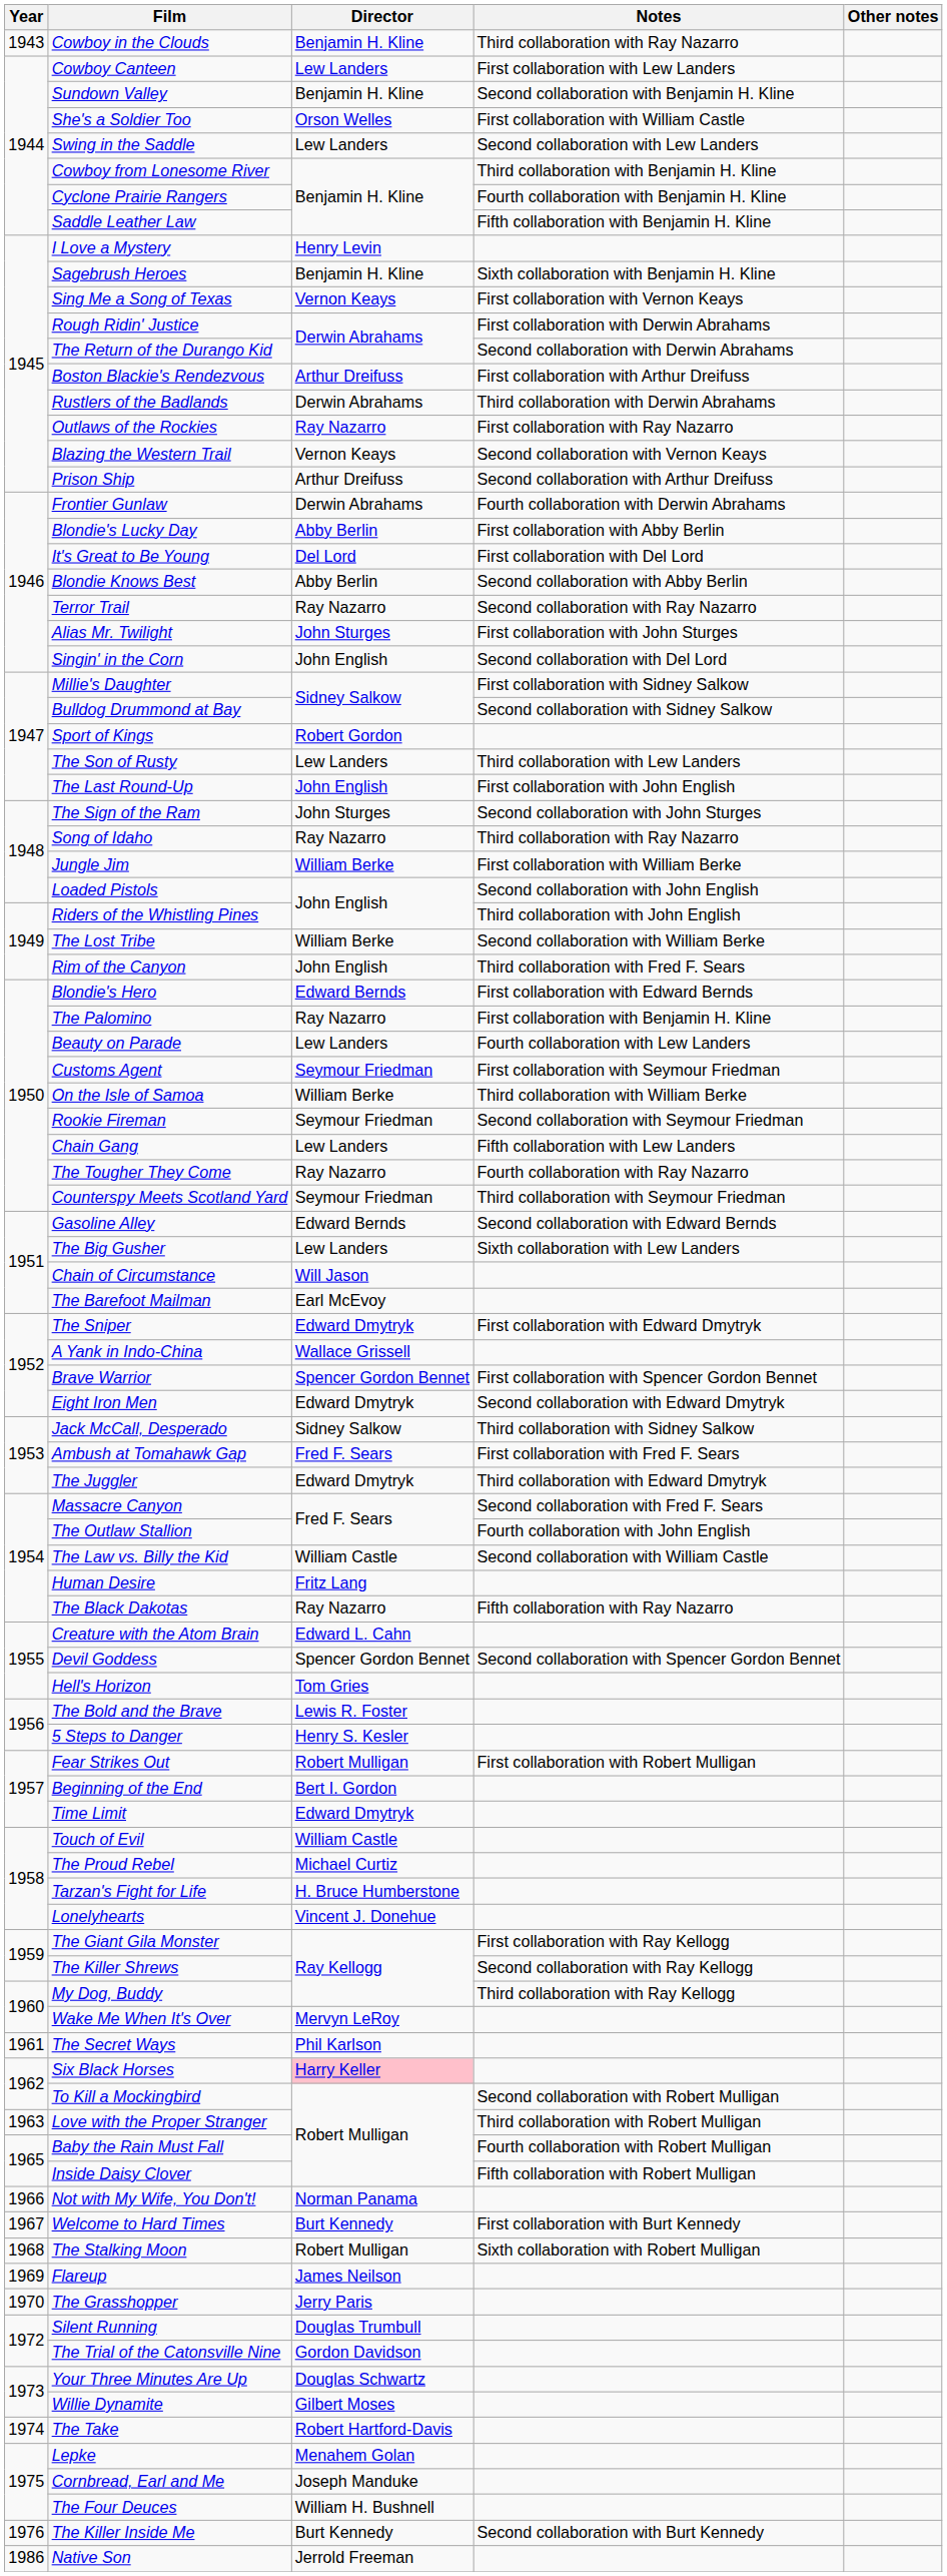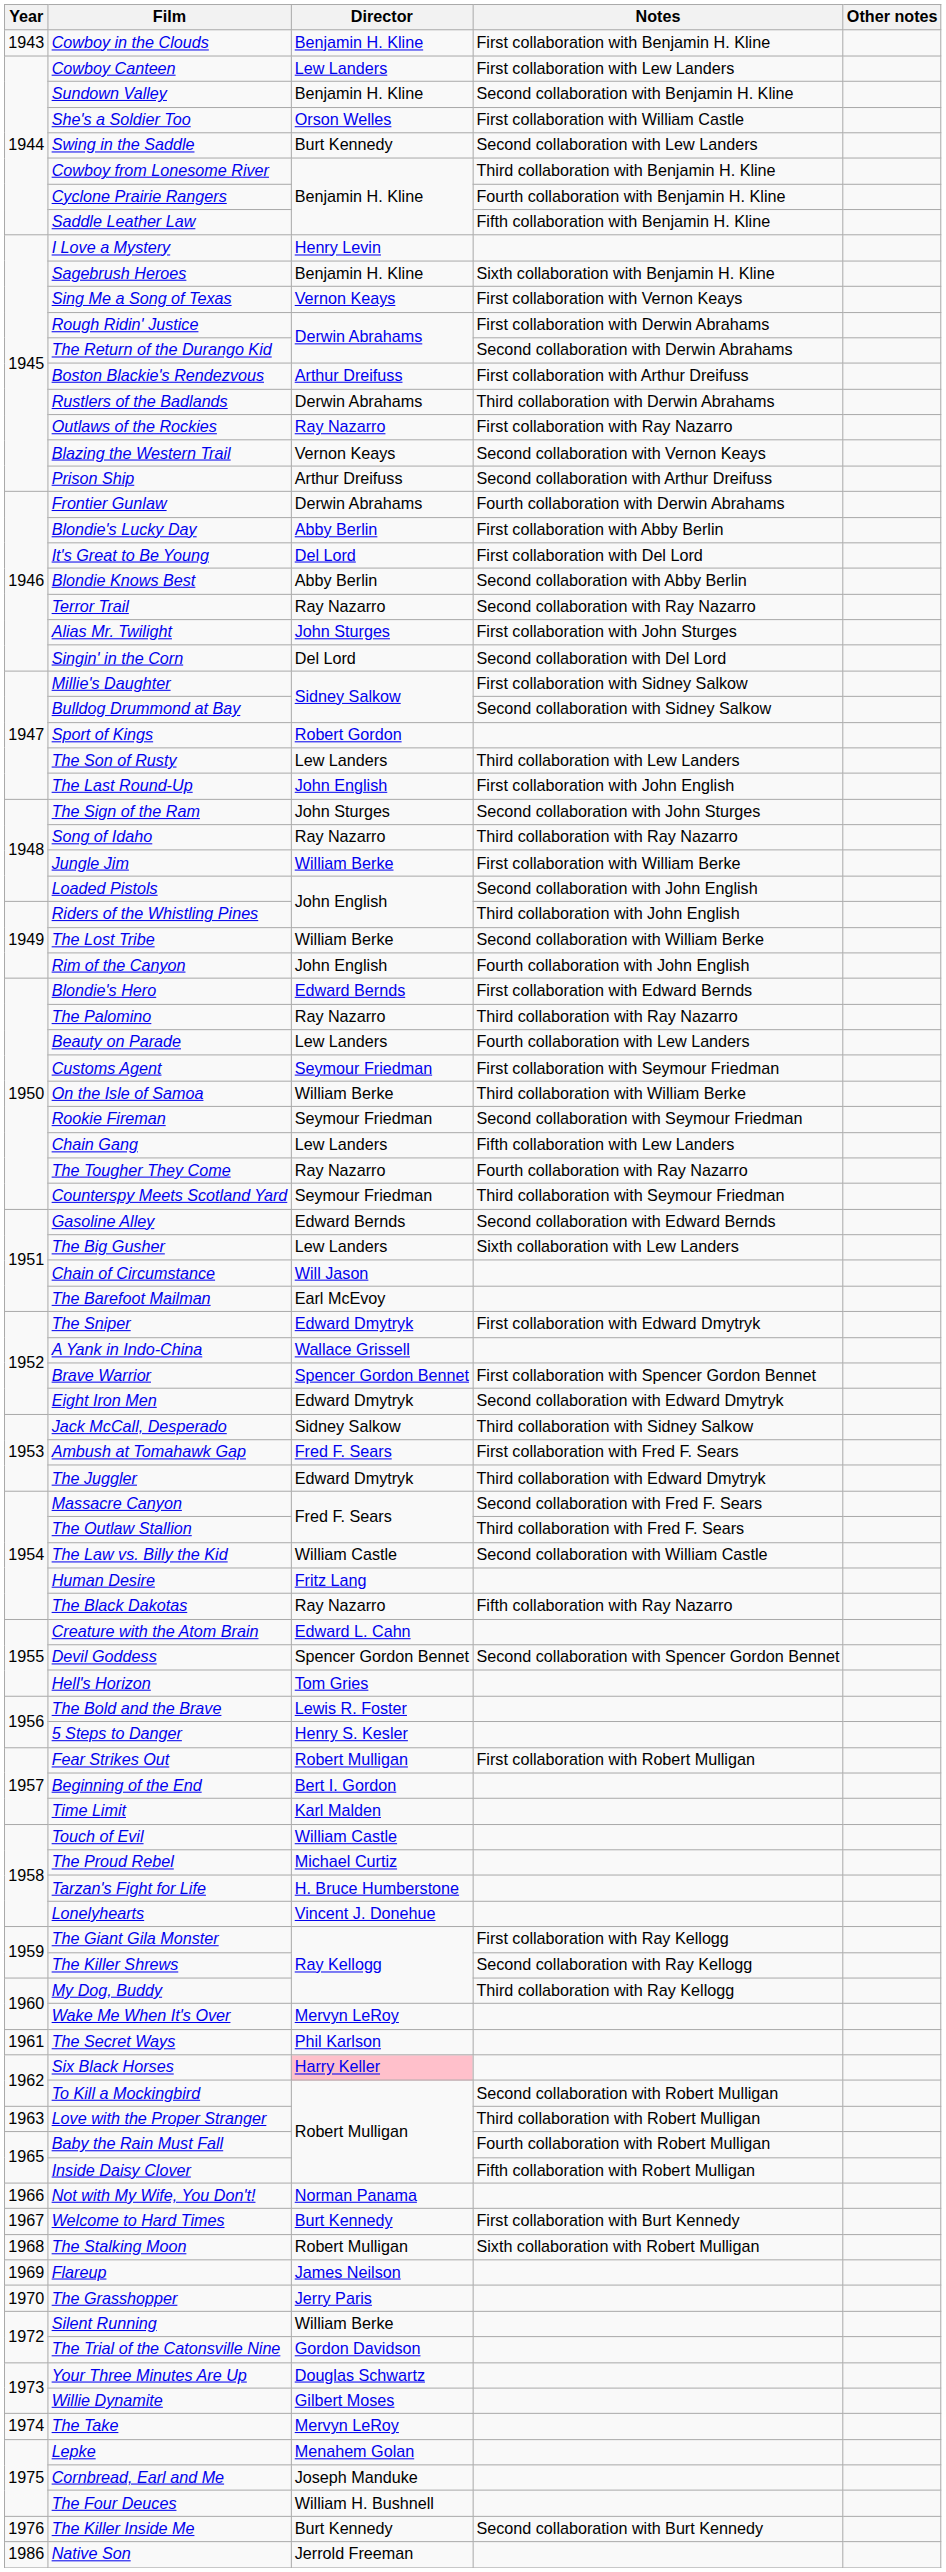Cowboy in the Clouds | Notes: Third collaboration with Ray Nazarro -> First collaboration with Benjamin H. Kline
Swing in the Saddle | Director: Lew Landers -> Burt Kennedy
Singin' in the Corn | Director: John English -> Del Lord
Rim of the Canyon | Notes: Third collaboration with Fred F. Sears -> Fourth collaboration with John English
The Palomino | Notes: First collaboration with Benjamin H. Kline -> Third collaboration with Ray Nazarro
The Outlaw Stallion | Notes: Fourth collaboration with John English -> Third collaboration with Fred F. Sears
Time Limit | Director: Edward Dmytryk -> Karl Malden
Silent Running | Director: Douglas Trumbull -> William Berke
The Take | Director: Robert Hartford-Davis -> Mervyn LeRoy
